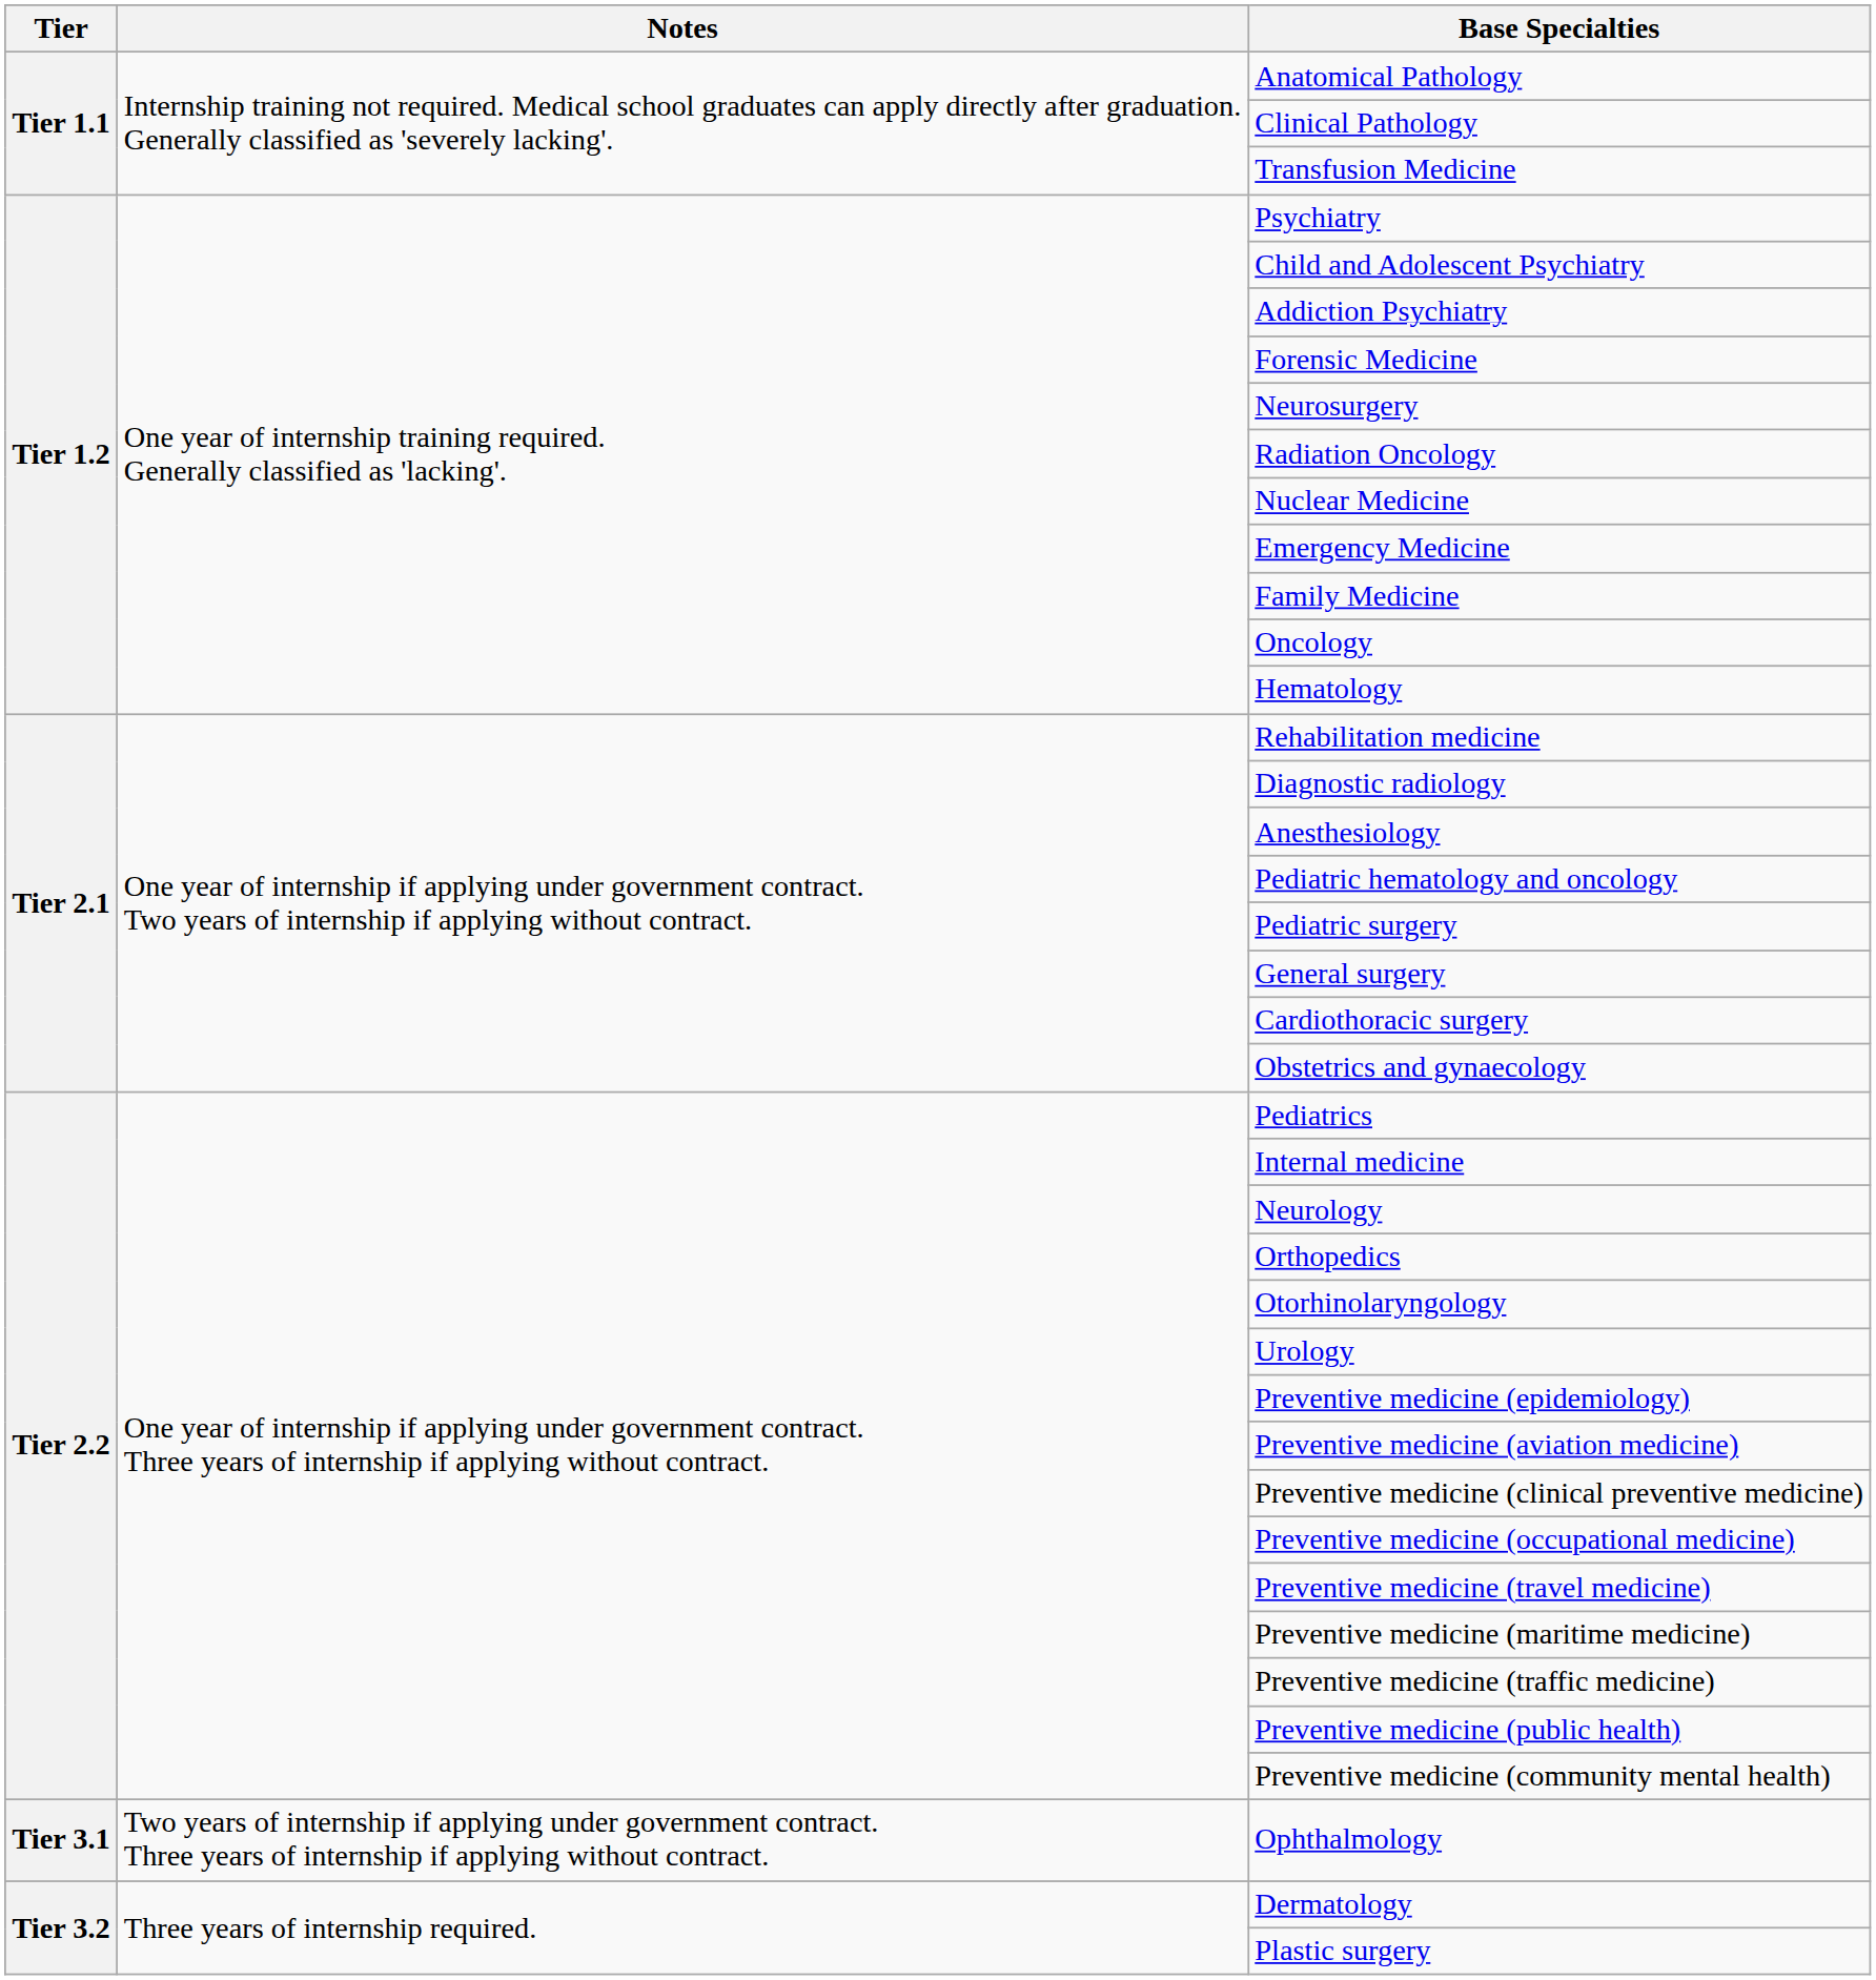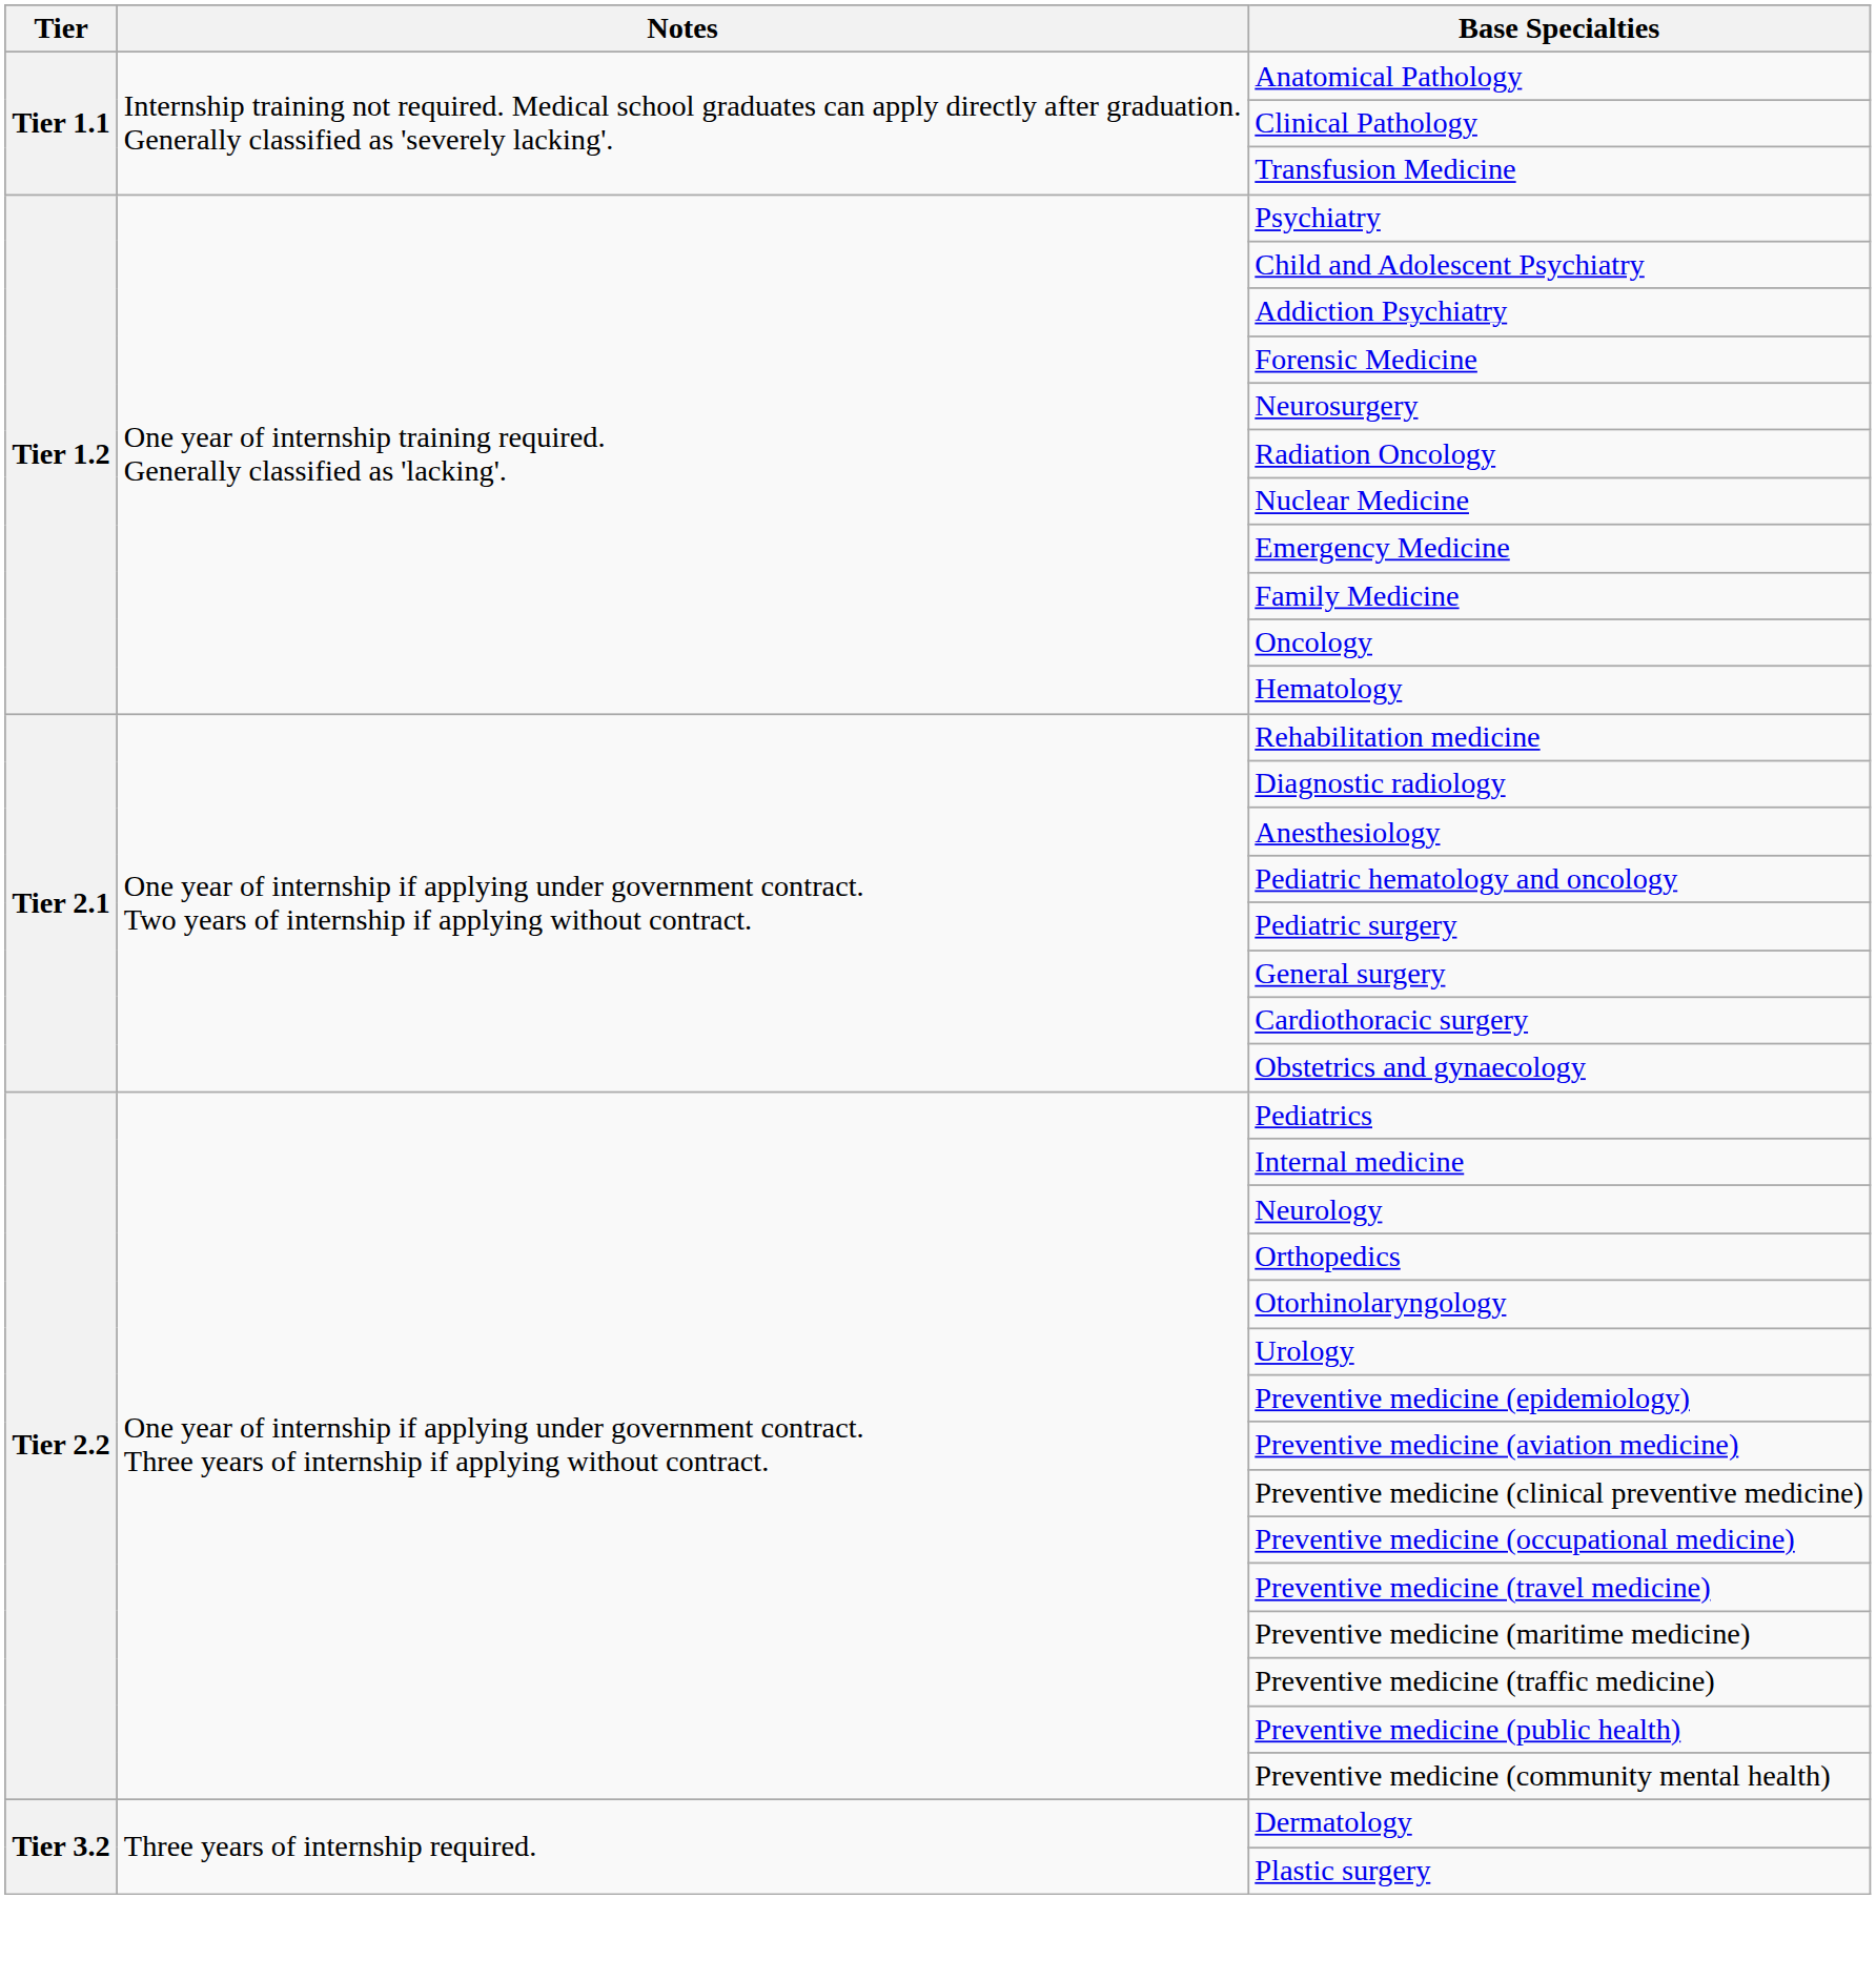- row: Tier 3.1 | Two years of internship if applying under government contract. Three years of internship if applying without contract. | Ophthalmology
